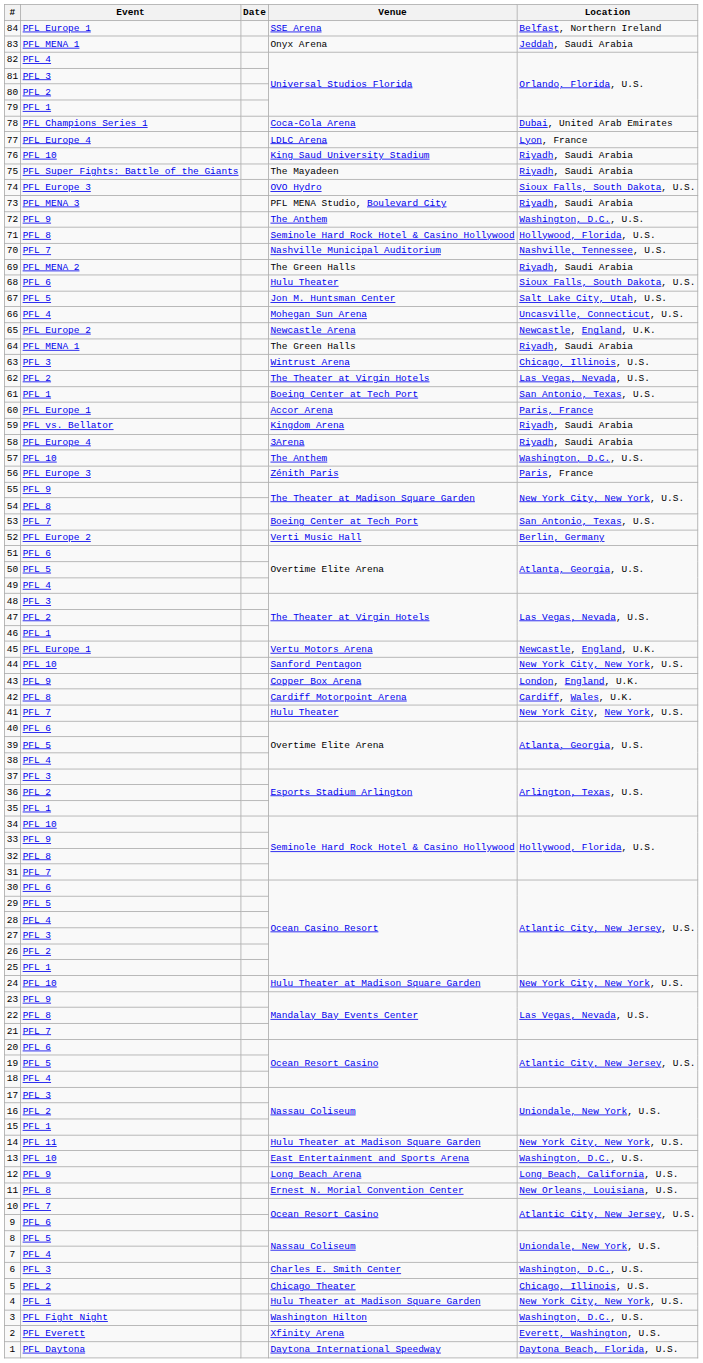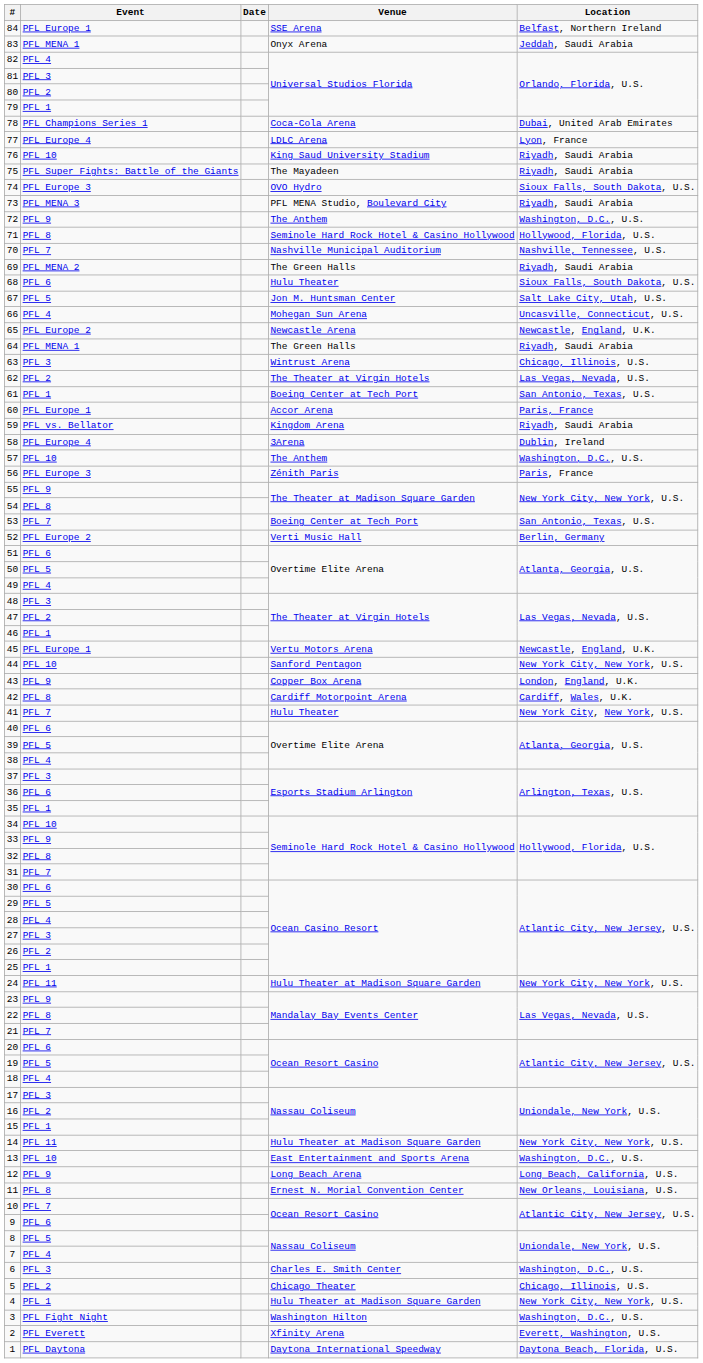58 | Location: Riyadh, Saudi Arabia -> Dublin, Ireland
36 | Event: PFL 2 -> PFL 6
24 | Event: PFL 10 -> PFL 11
